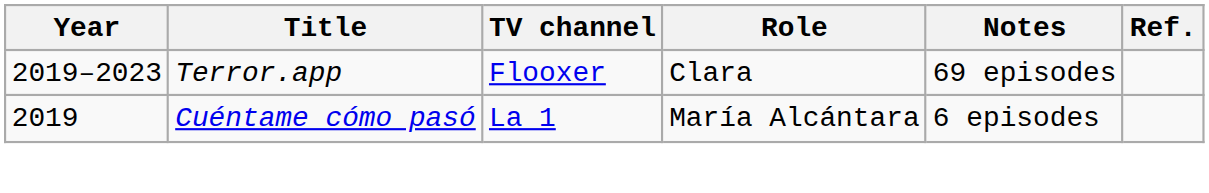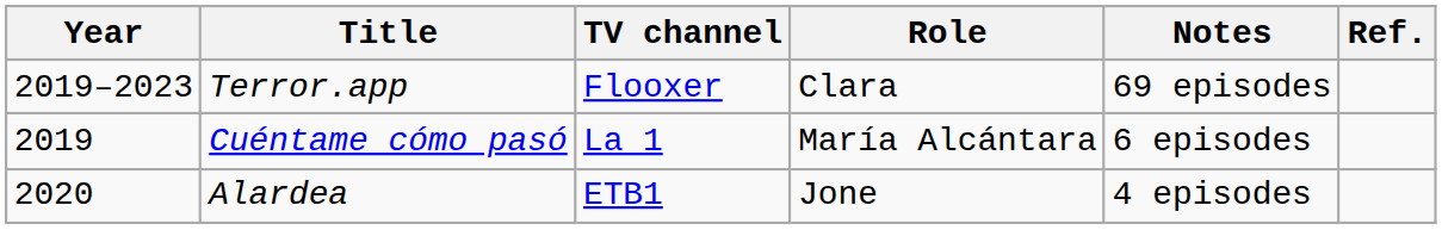+ row: 2020 | Alardea | ETB1 | Jone | 4 episodes
